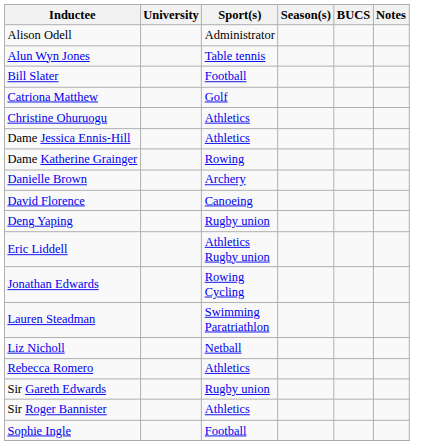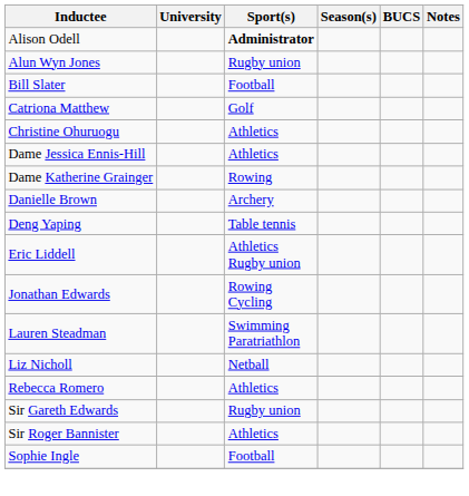Alison Odell | Sport(s): normal -> bold
Alun Wyn Jones | Sport(s): Table tennis -> Rugby union
- row: David Florence | Canoeing
Deng Yaping | Sport(s): Rugby union -> Table tennis
